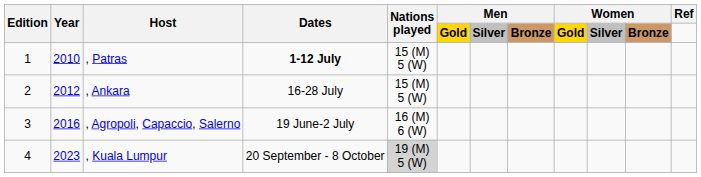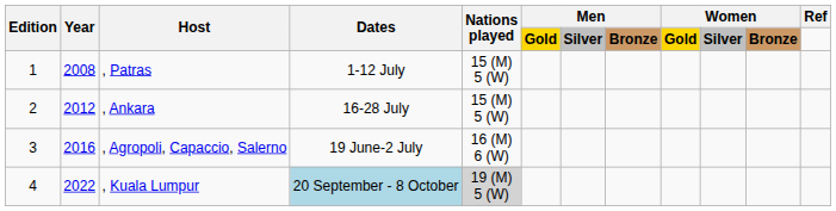, Patras | Year: 2010 -> 2008
, Patras | Dates: bold -> normal
, Kuala Lumpur | Year: 2023 -> 2022
, Kuala Lumpur | Dates: no background -> lightblue background
